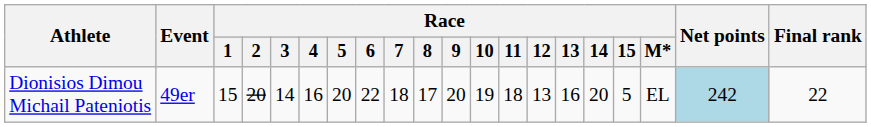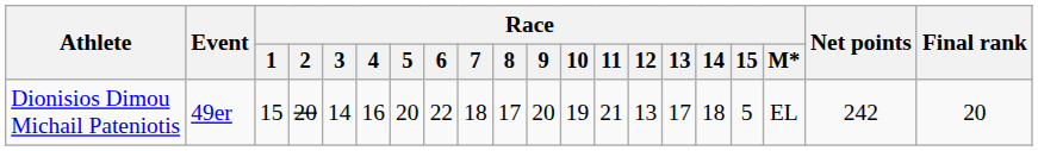Dionisios Dimou Michail Pateniotis | Race / 11: 18 -> 21
Dionisios Dimou Michail Pateniotis | Race / 13: 16 -> 17
Dionisios Dimou Michail Pateniotis | Race / 14: 20 -> 18
Dionisios Dimou Michail Pateniotis | Net points: lightblue background -> no background
Dionisios Dimou Michail Pateniotis | Final rank: 22 -> 20
